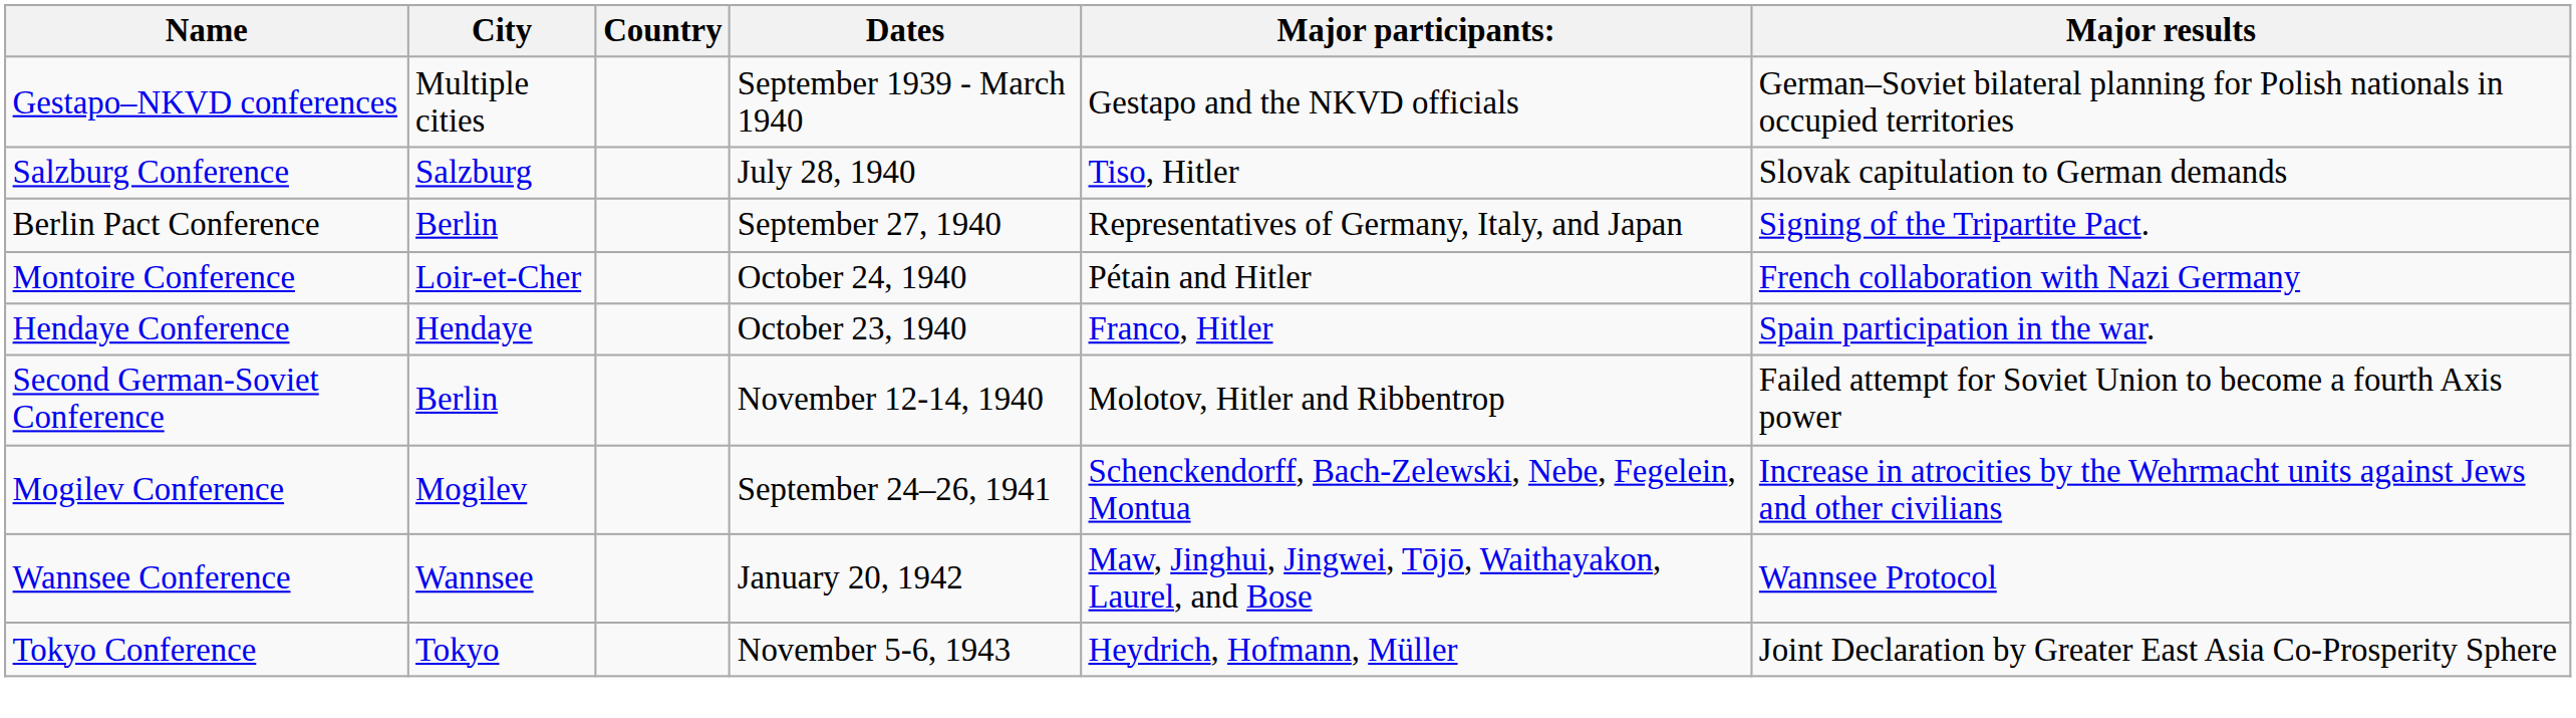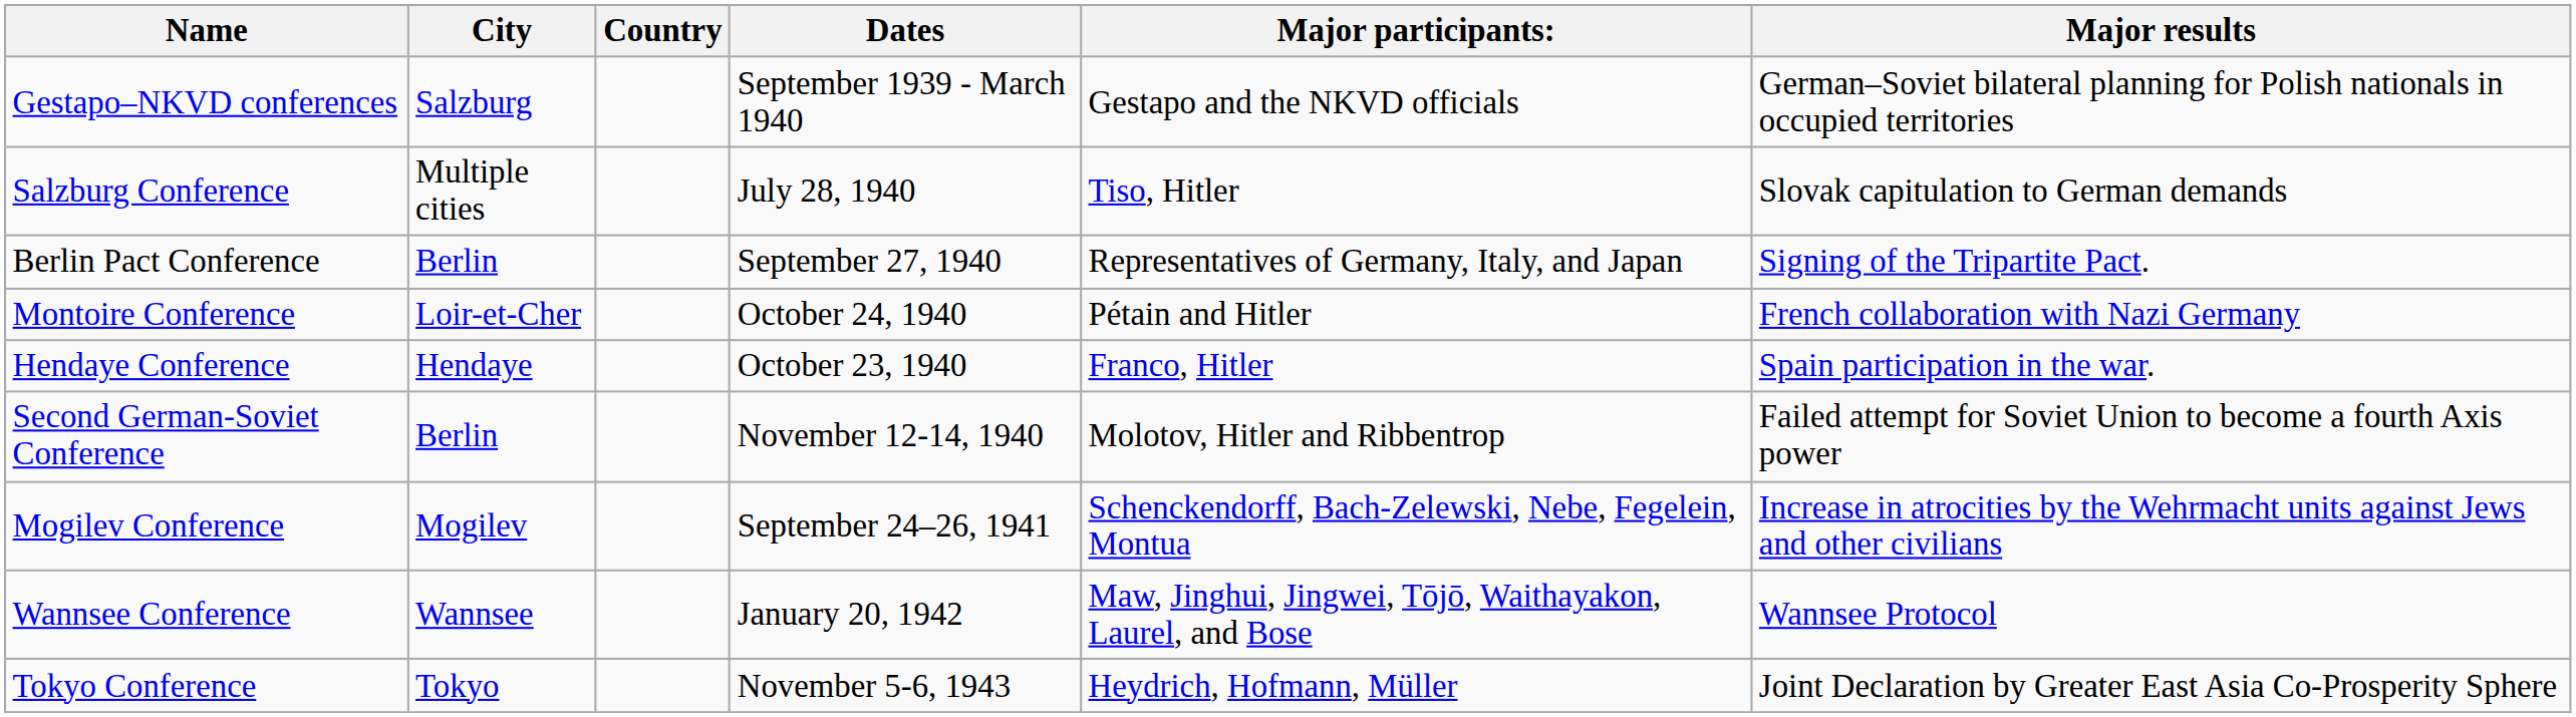Gestapo–NKVD conferences | City: Multiple cities -> Salzburg
Salzburg Conference | City: Salzburg -> Multiple cities
